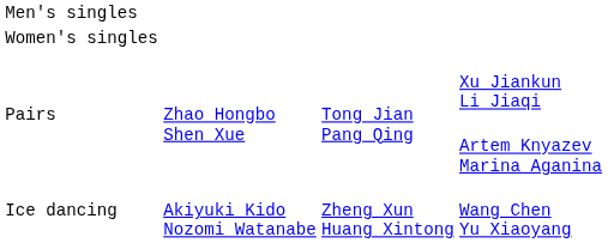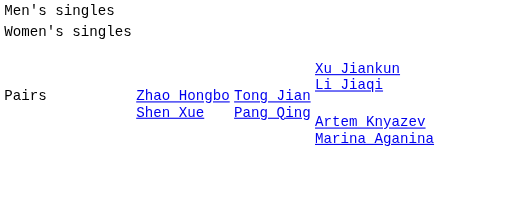- row: Ice dancing | Akiyuki Kido Nozomi Watanabe | Zheng Xun Huang Xintong | Wang Chen Yu Xiaoyang
